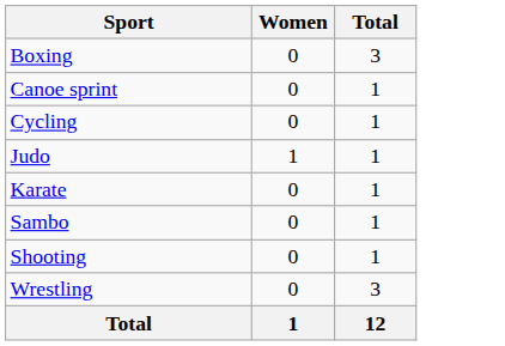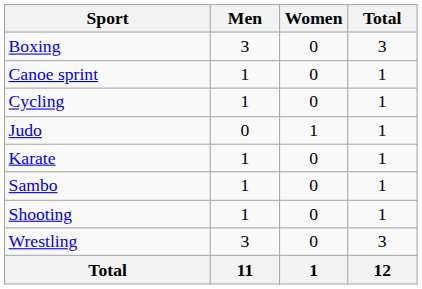+ column: Men | 3 | 1 | 1 | 0 | 1 | 1 | 1 | 3 | 11
